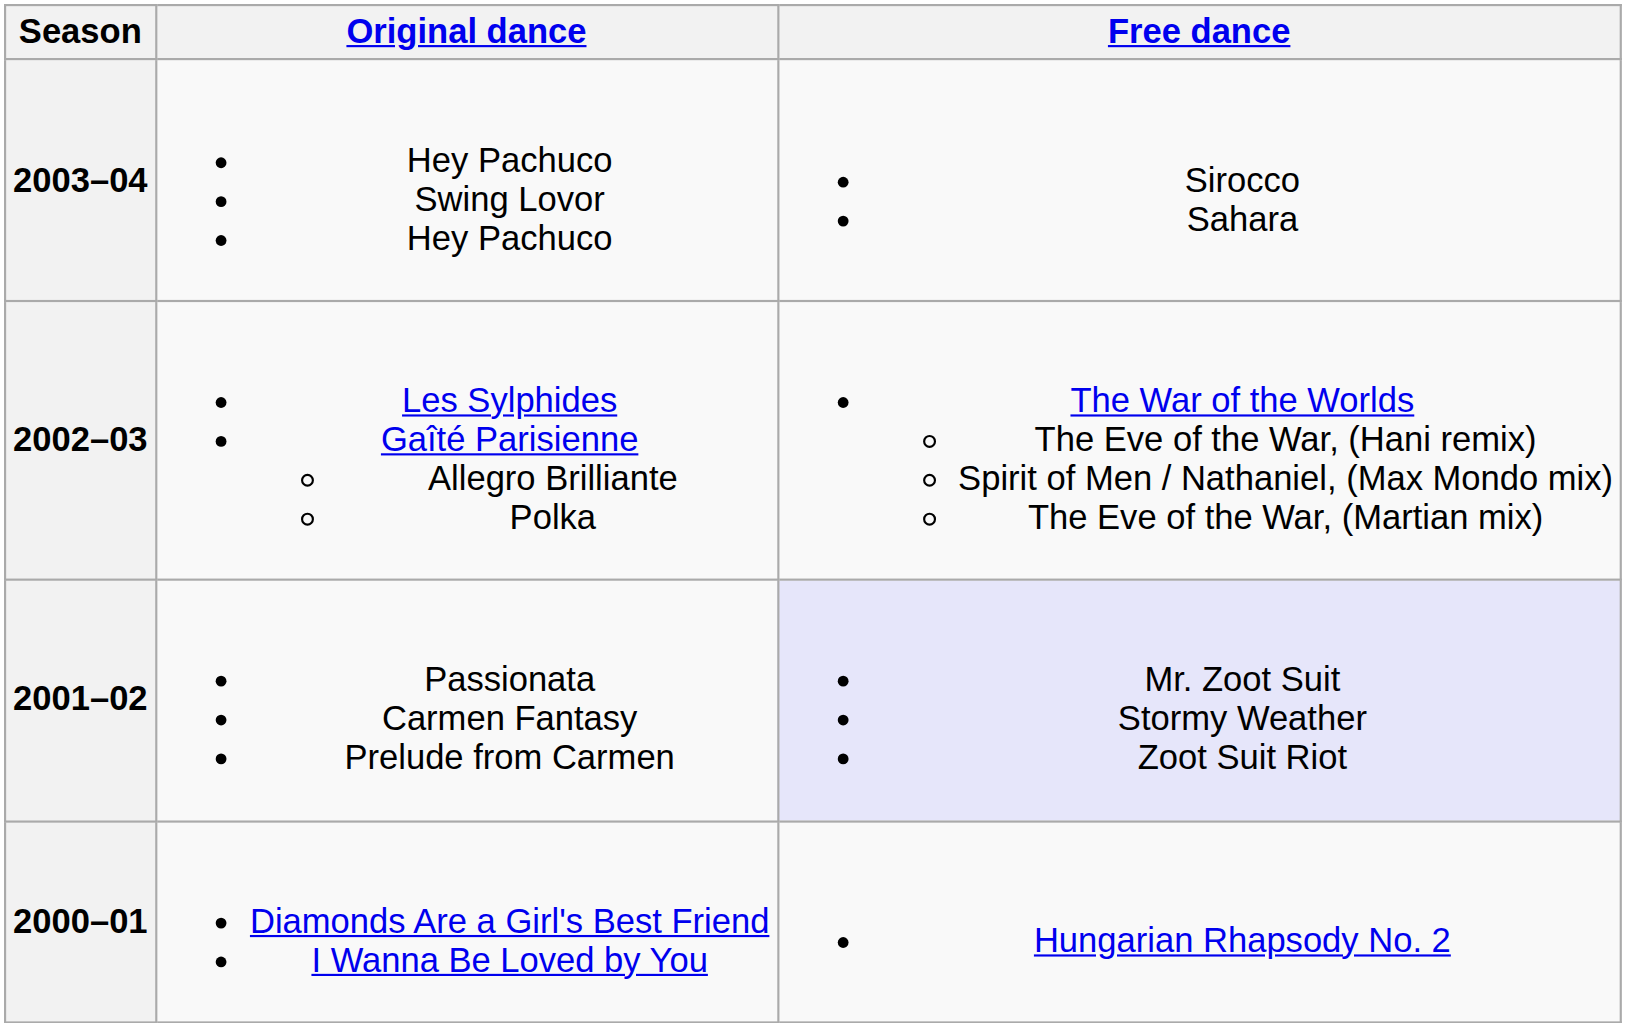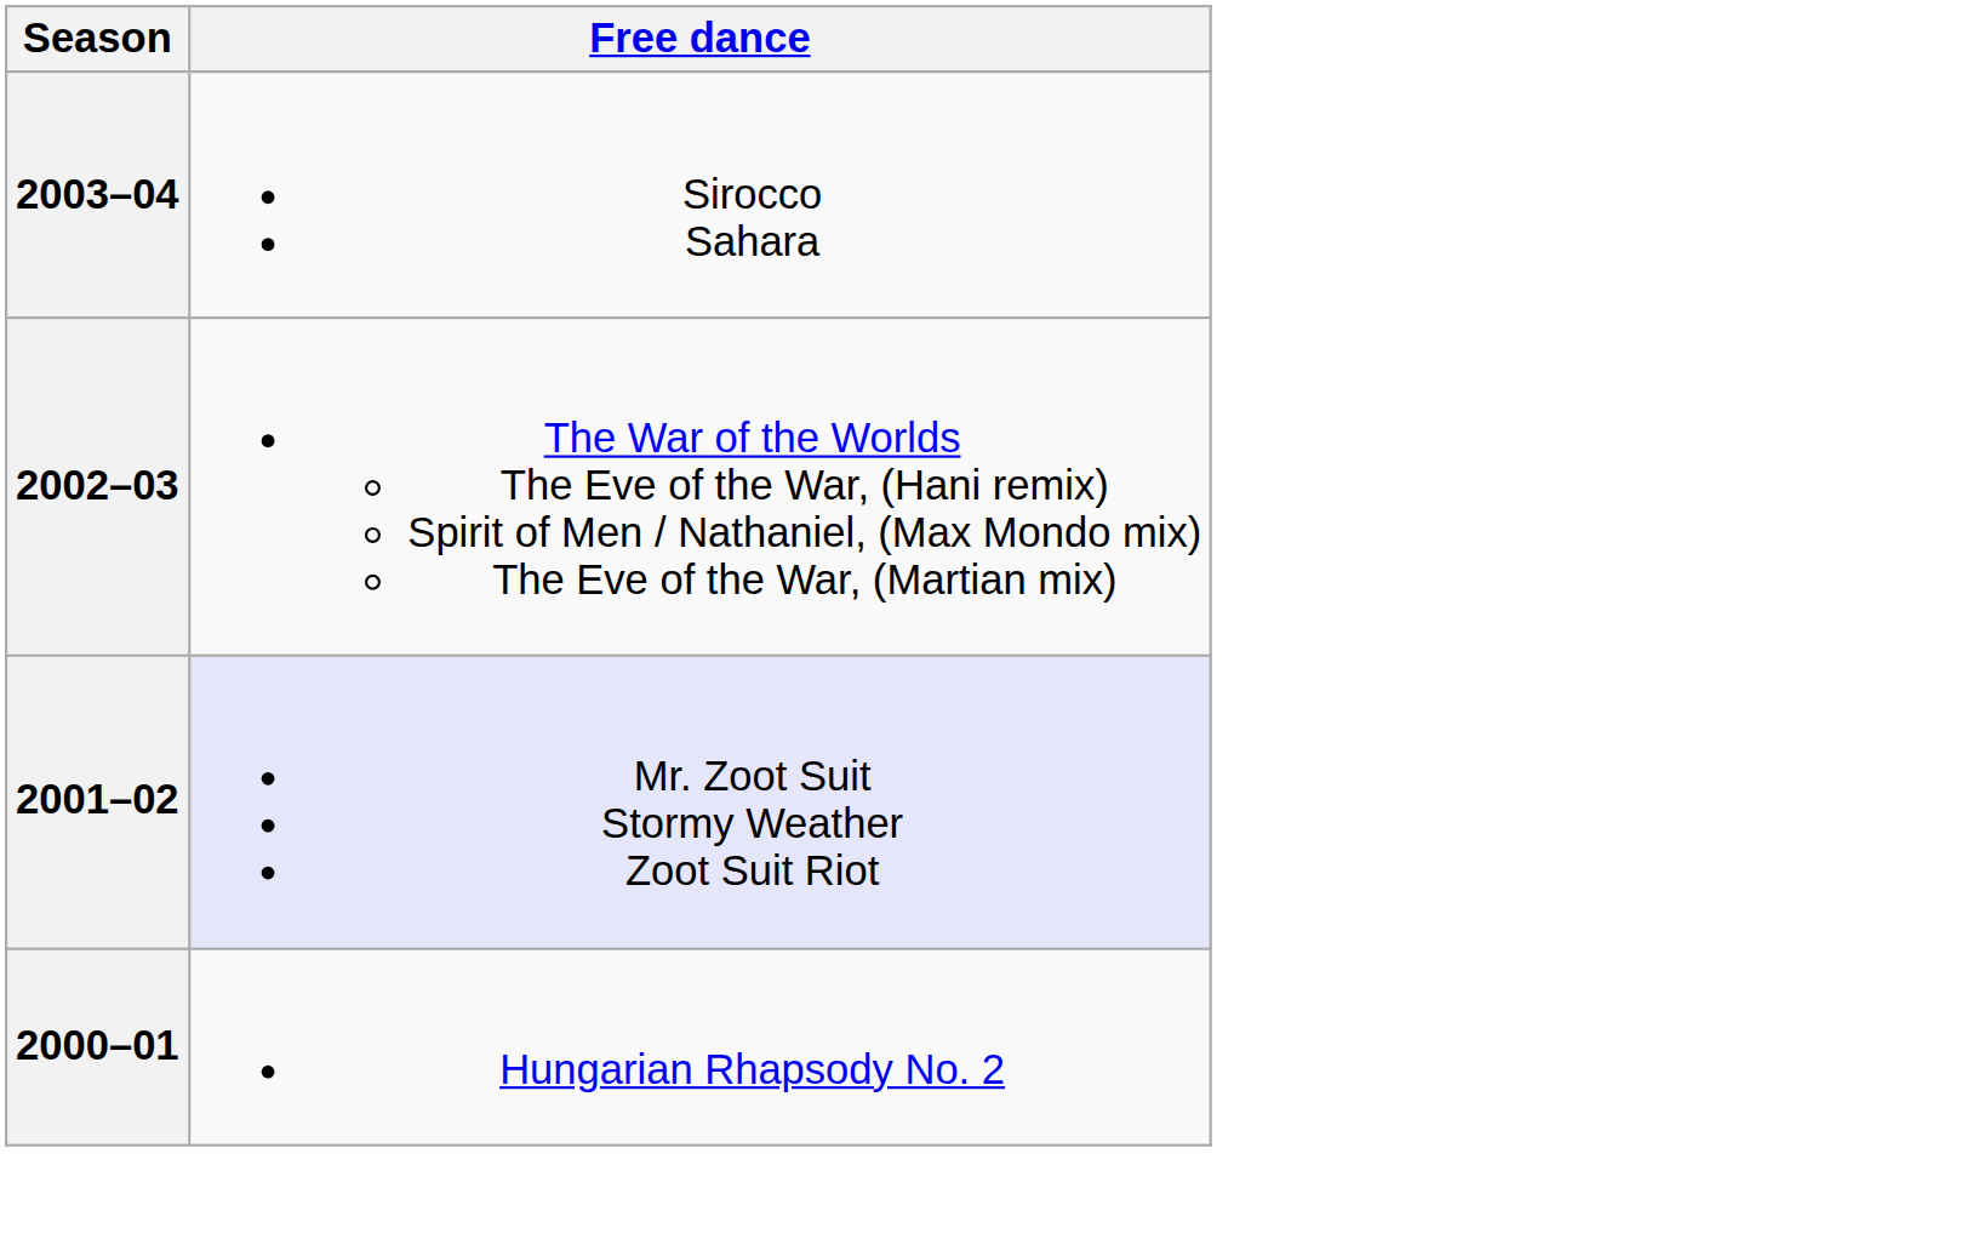- column: Original dance | Hey Pachuco Swing Lovor Hey Pachuco | Les Sylphides Gaîté Parisienne Allegro Brilliante Polka | Passionata Carmen Fantasy Prelude from Carmen | Diamonds Are a Girl's Best Friend I Wanna Be Loved by You
